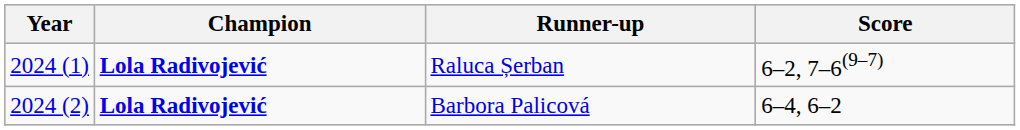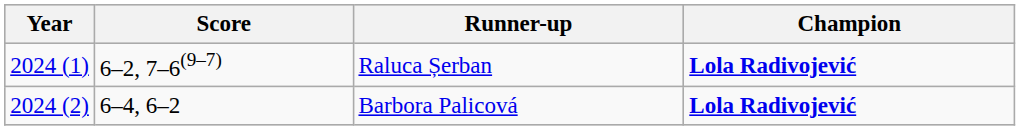columns swapped: Champion <-> Score
